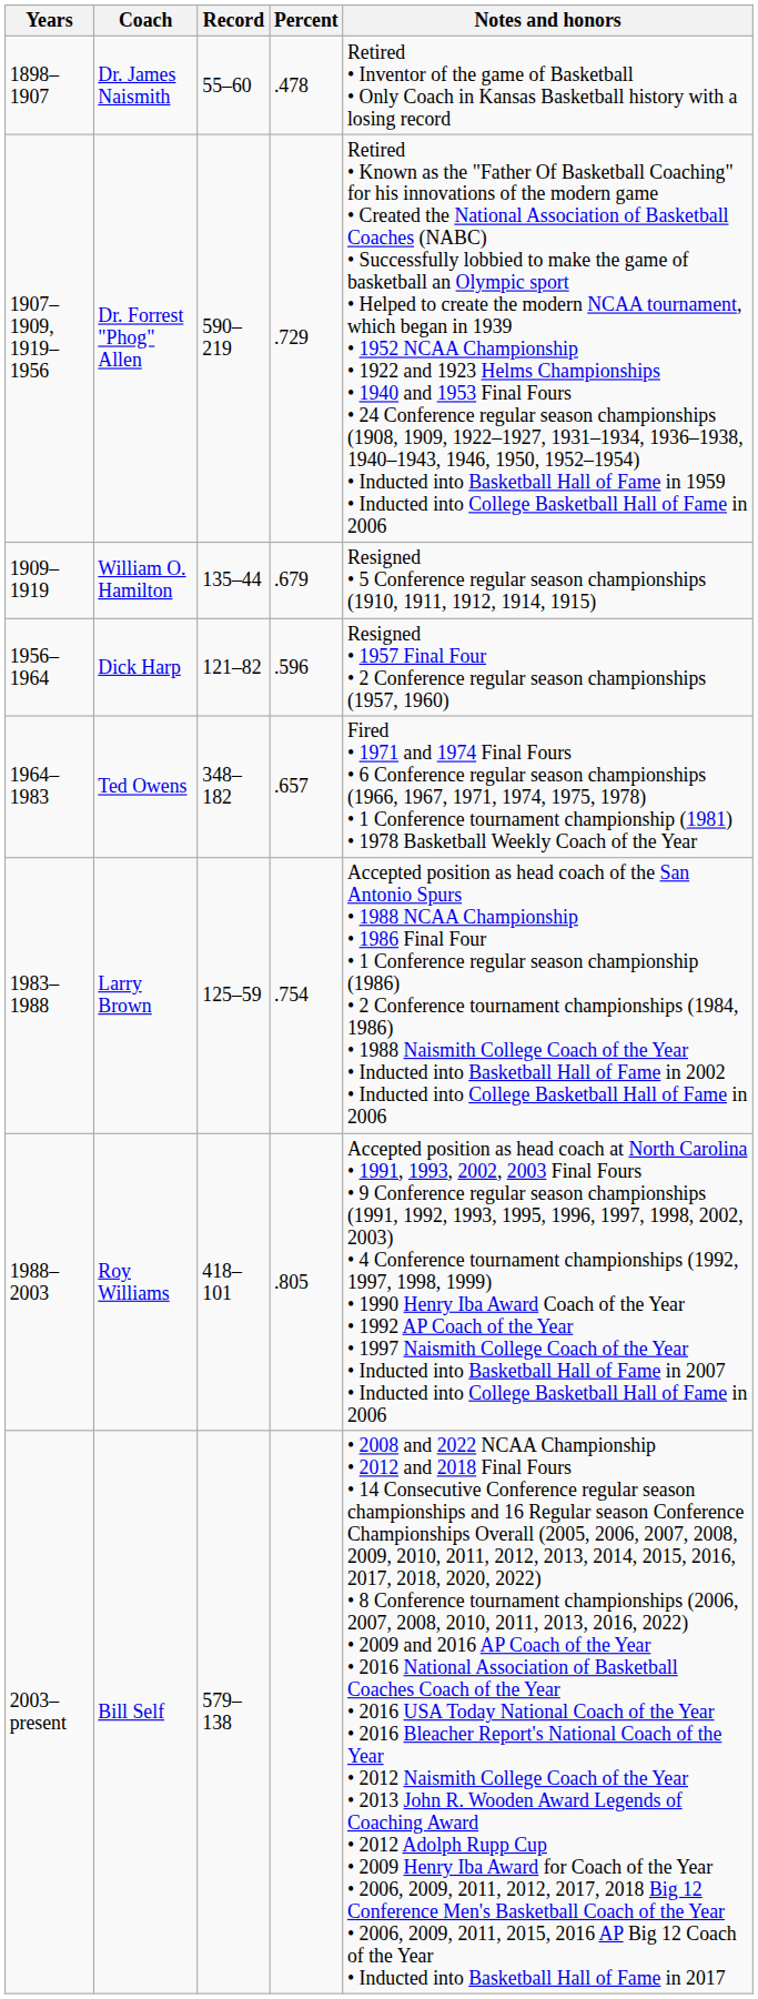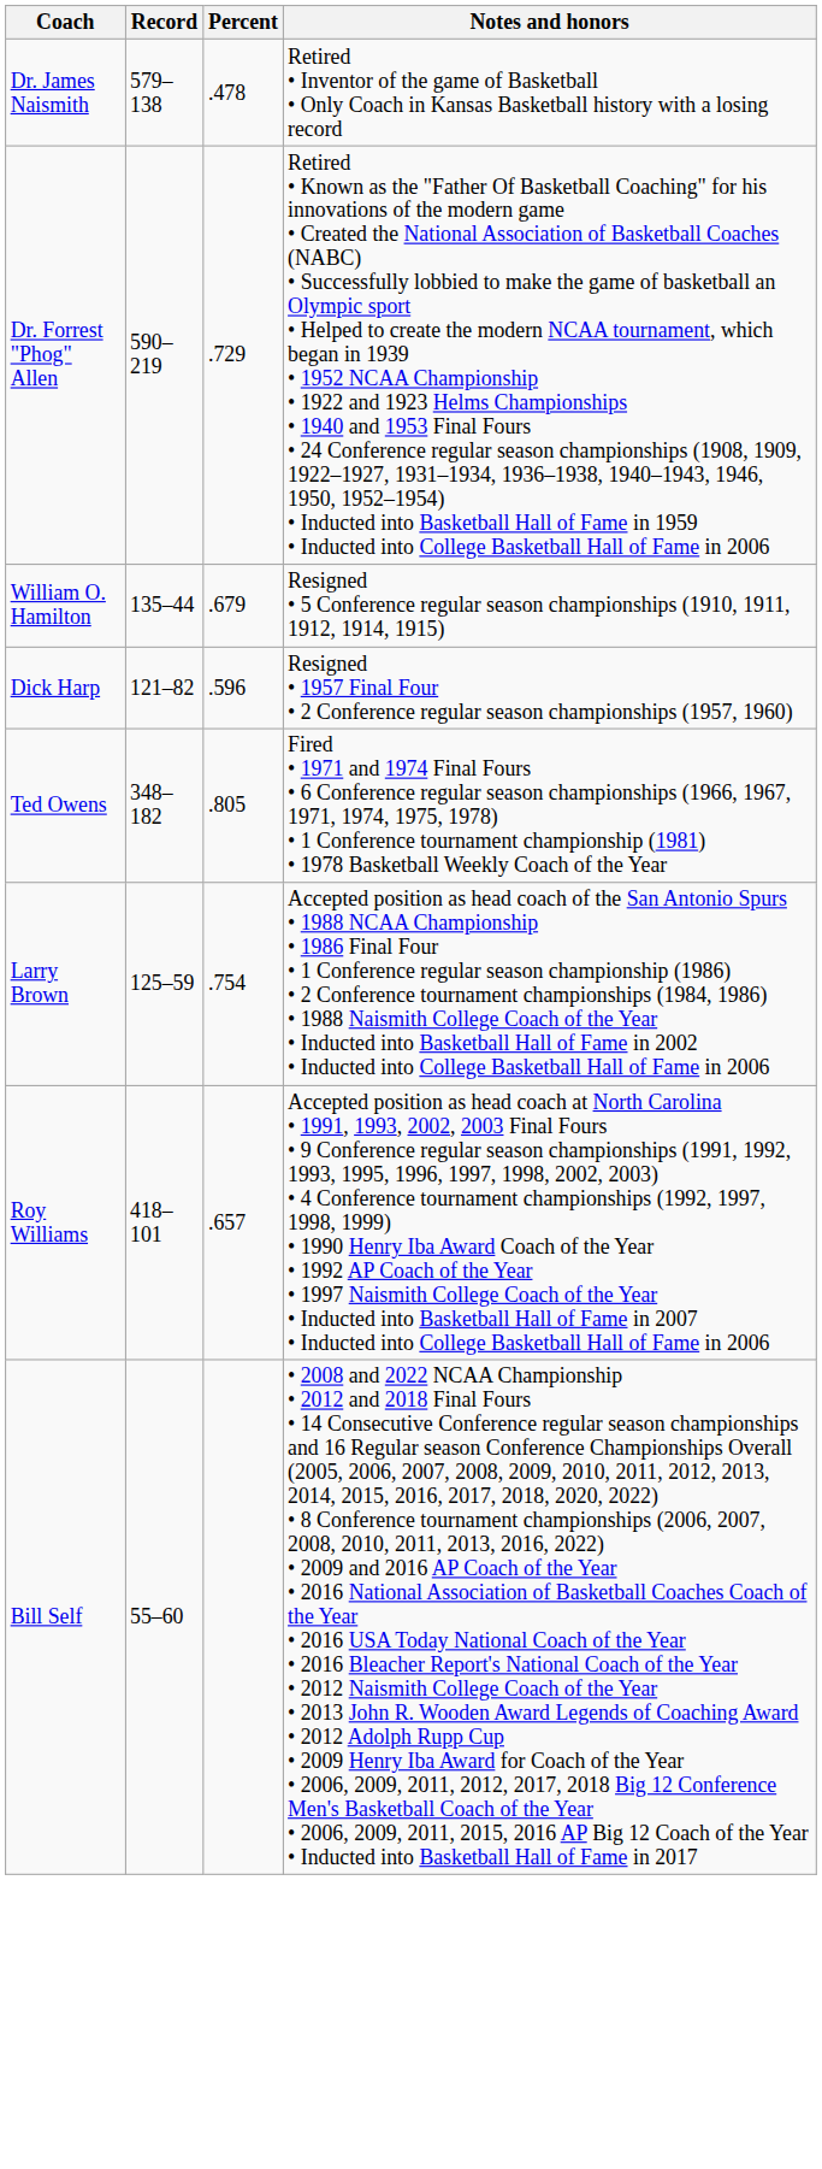- column: Years | 1898–1907 | 1907–1909, 1919–1956 | 1909–1919 | 1956–1964 | 1964–1983 | 1983–1988 | 1988–2003 | 2003–present
Dr. James Naismith | Record: 55–60 -> 579–138
Ted Owens | Percent: .657 -> .805
Roy Williams | Percent: .805 -> .657
Bill Self | Record: 579–138 -> 55–60
